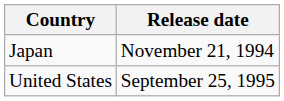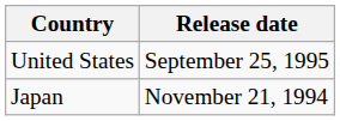rows swapped: Japan <-> United States
